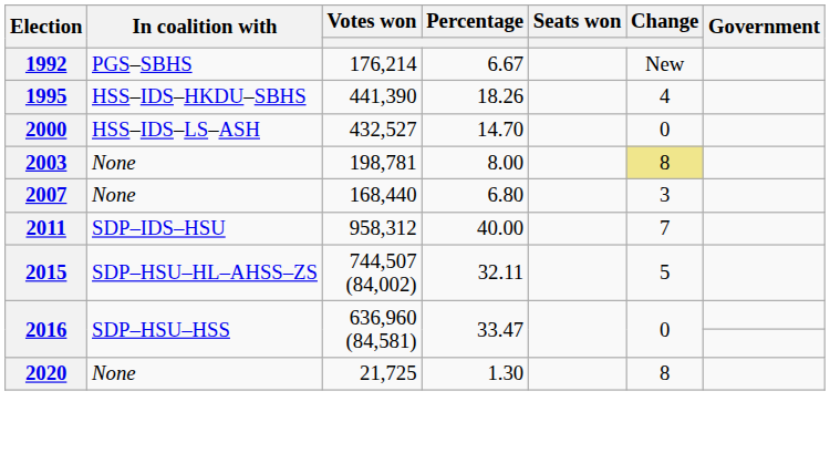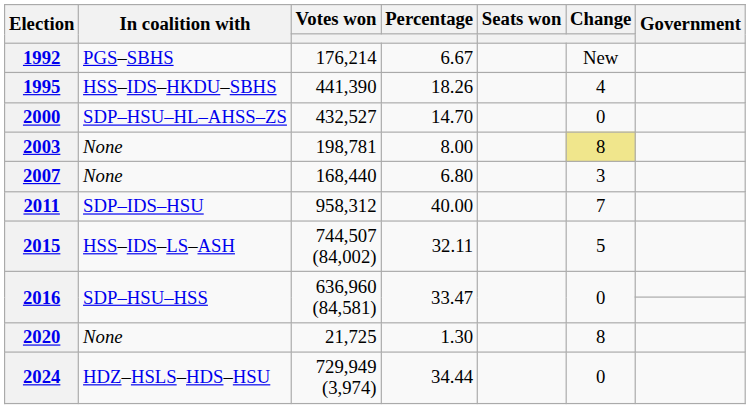2000 | In coalition with: HSS–IDS–LS–ASH -> SDP–HSU–HL–AHSS–ZS
2015 | In coalition with: SDP–HSU–HL–AHSS–ZS -> HSS–IDS–LS–ASH
+ row: 2024 | HDZ–HSLS–HDS–HSU | 729,949 (3,974) | 34.44 | 0
